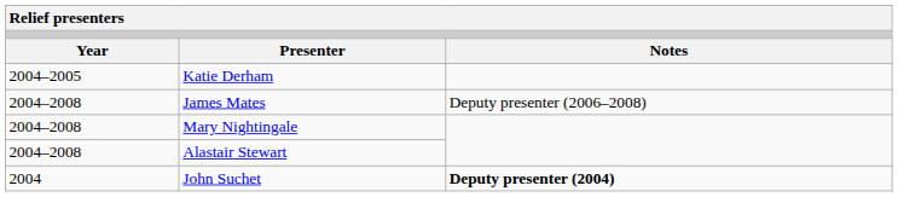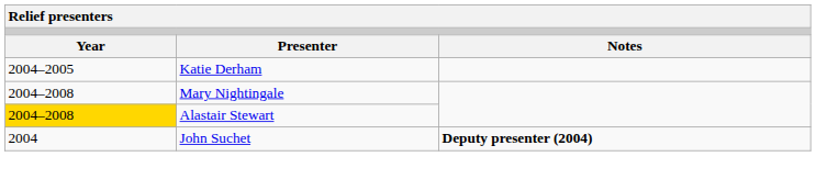- row: 2004–2008 | James Mates | Deputy presenter (2006–2008)
Alastair Stewart | column 1: no background -> gold background
